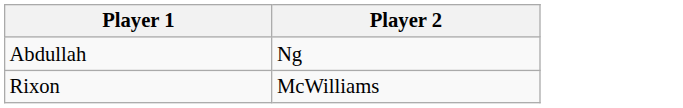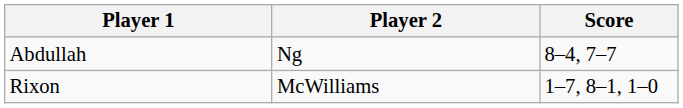+ column: Score | 8–4, 7–7 | 1–7, 8–1, 1–0
